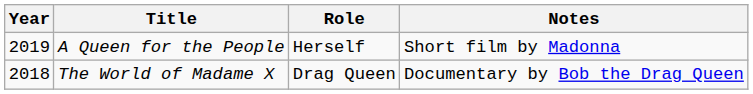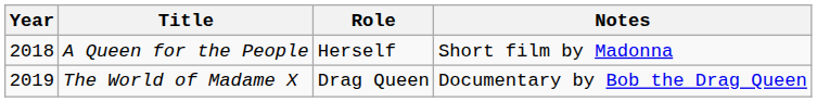A Queen for the People | Year: 2019 -> 2018
The World of Madame X | Year: 2018 -> 2019
